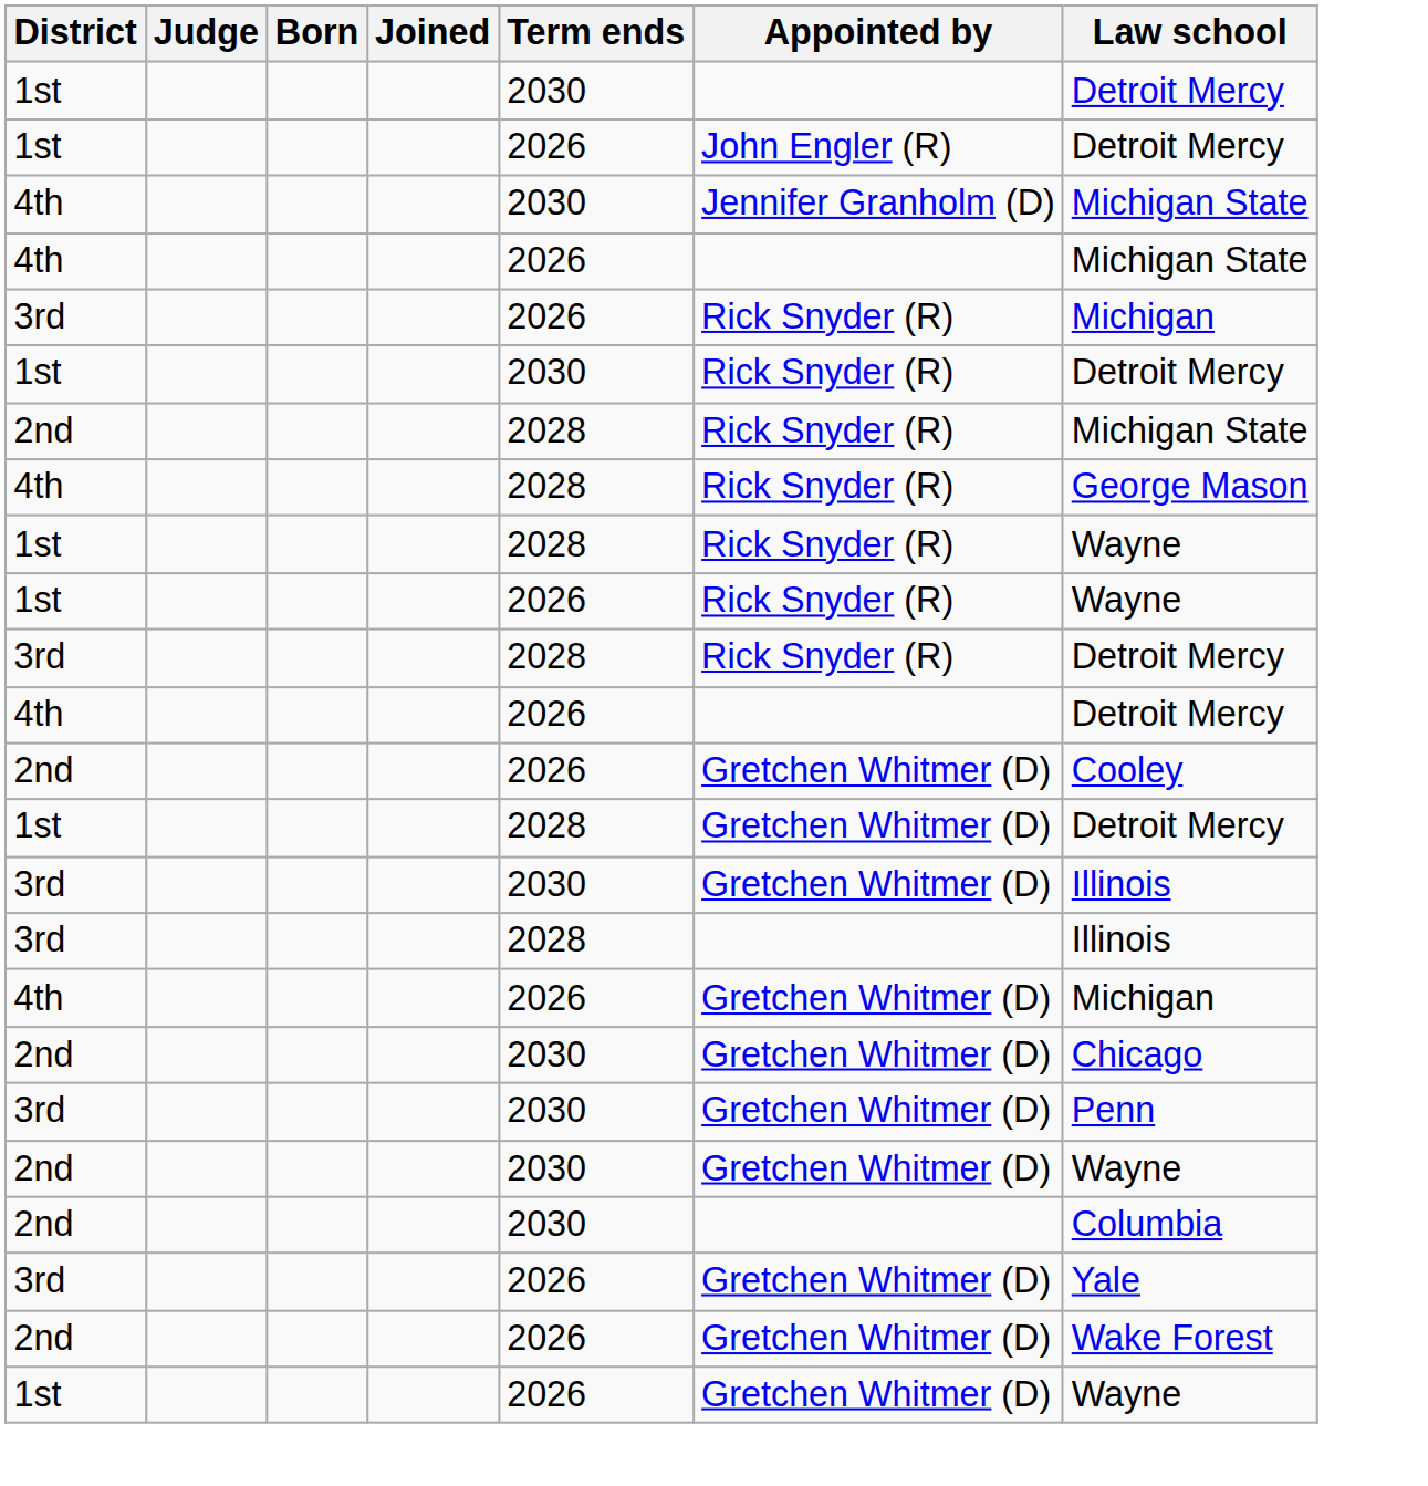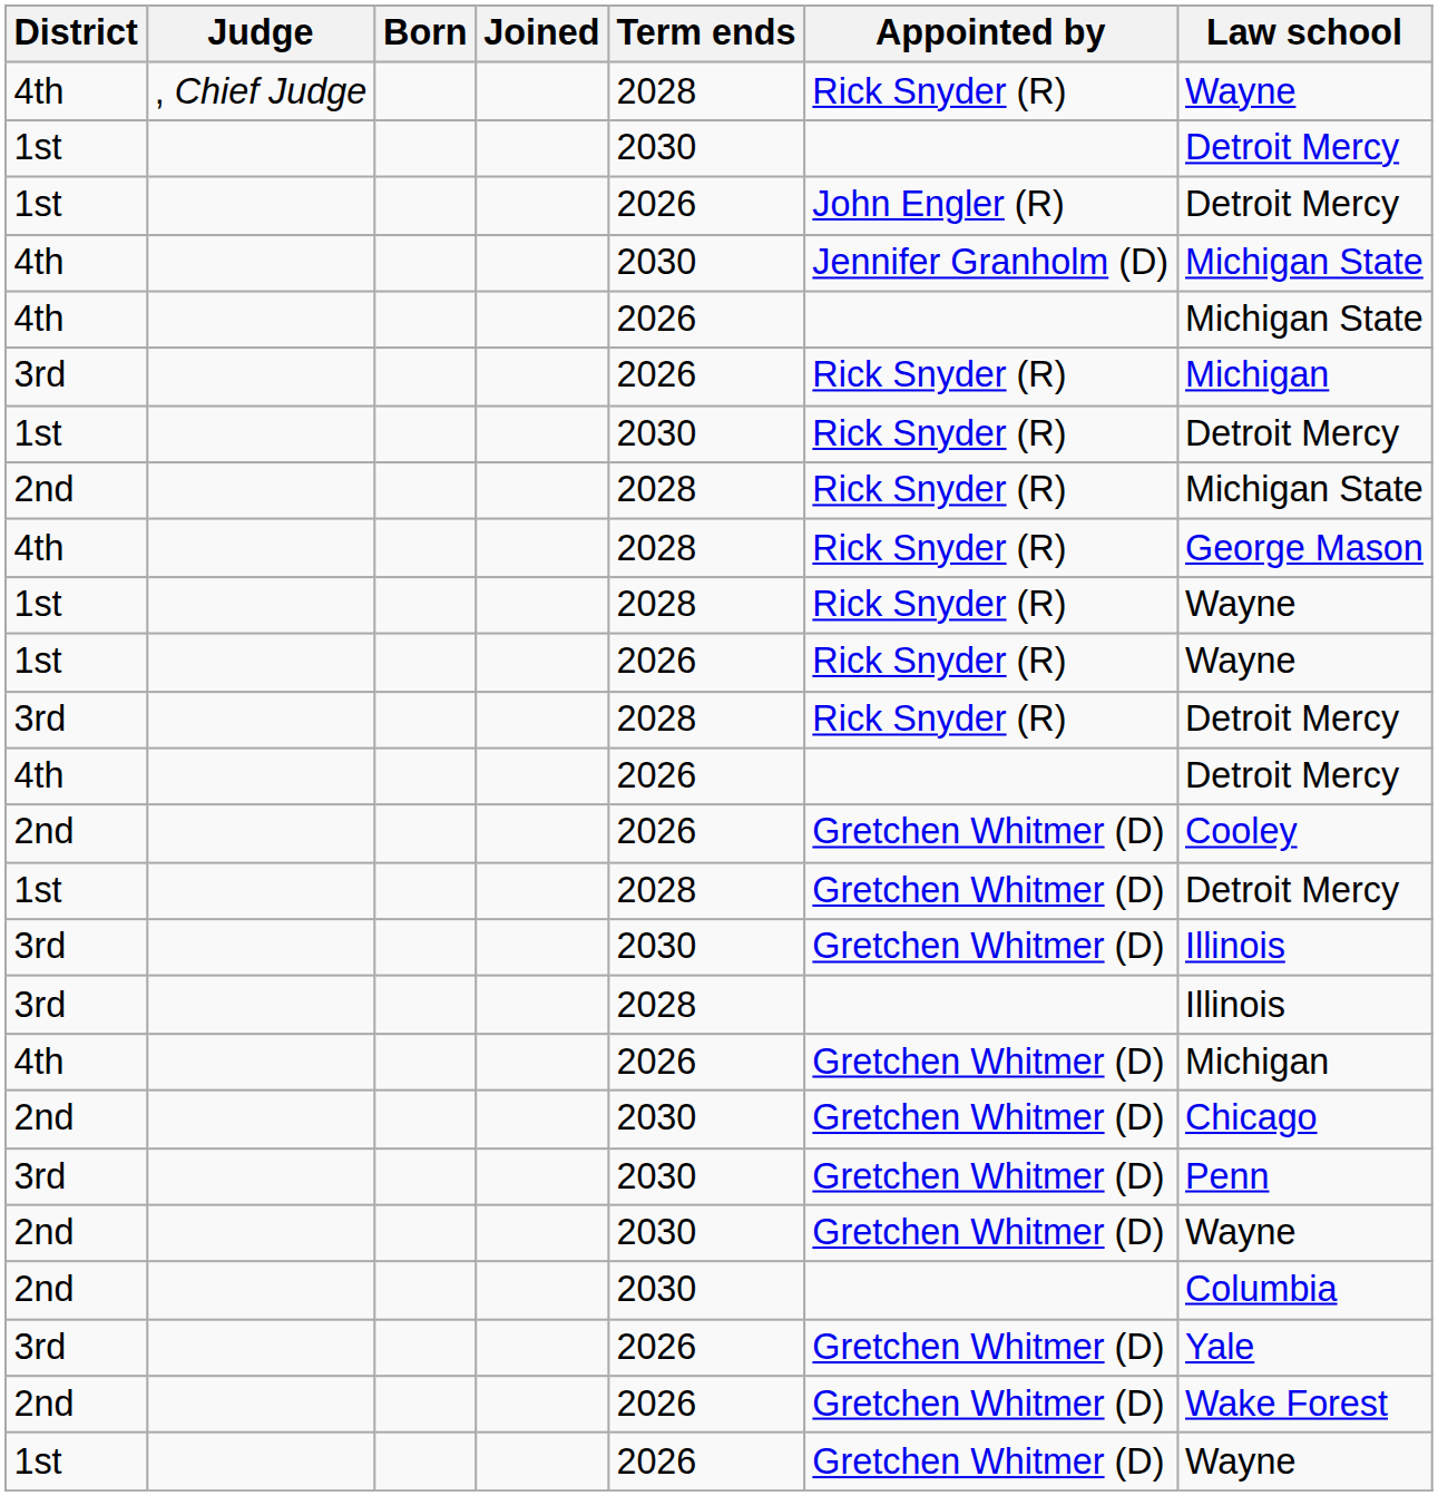+ row: 4th | , Chief Judge | 2028 | Rick Snyder (R) | Wayne
